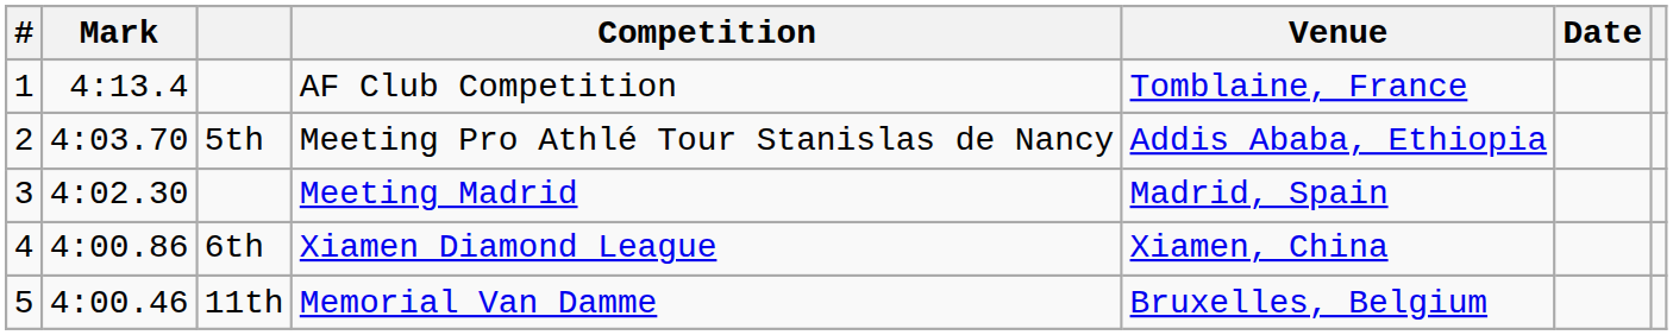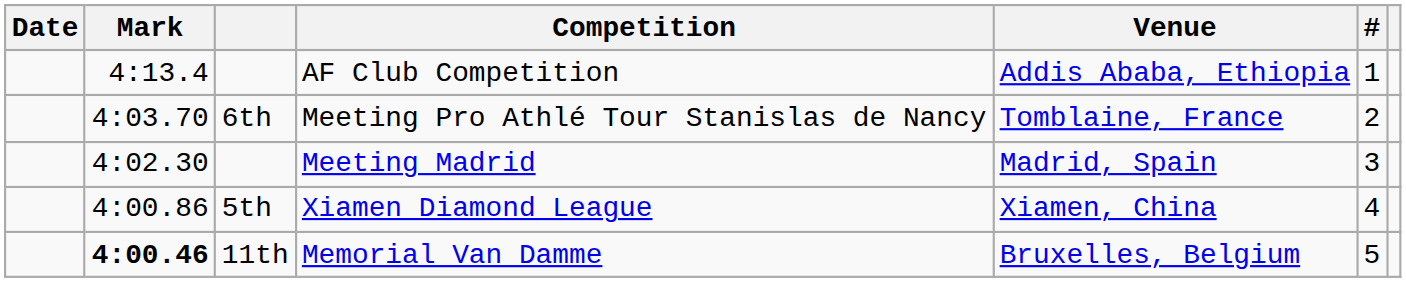columns swapped: # <-> Date
AF Club Competition | Venue: Tomblaine, France -> Addis Ababa, Ethiopia
Meeting Pro Athlé Tour Stanislas de Nancy | column 3: 5th -> 6th
Meeting Pro Athlé Tour Stanislas de Nancy | Venue: Addis Ababa, Ethiopia -> Tomblaine, France
Xiamen Diamond League | column 3: 6th -> 5th
Memorial Van Damme | Mark: normal -> bold
